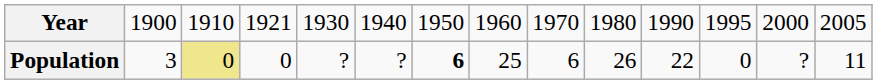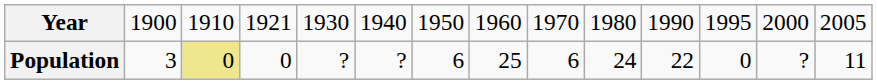Population | column 7: bold -> normal
Population | column 10: 26 -> 24
